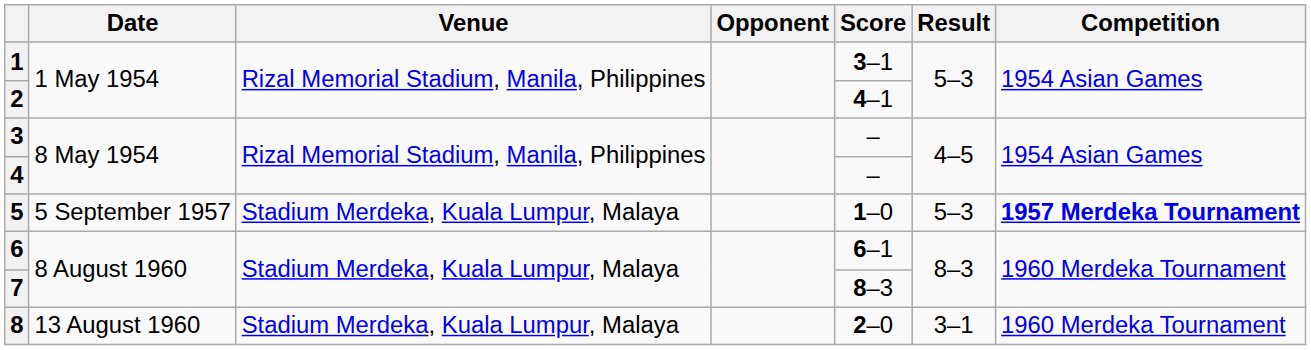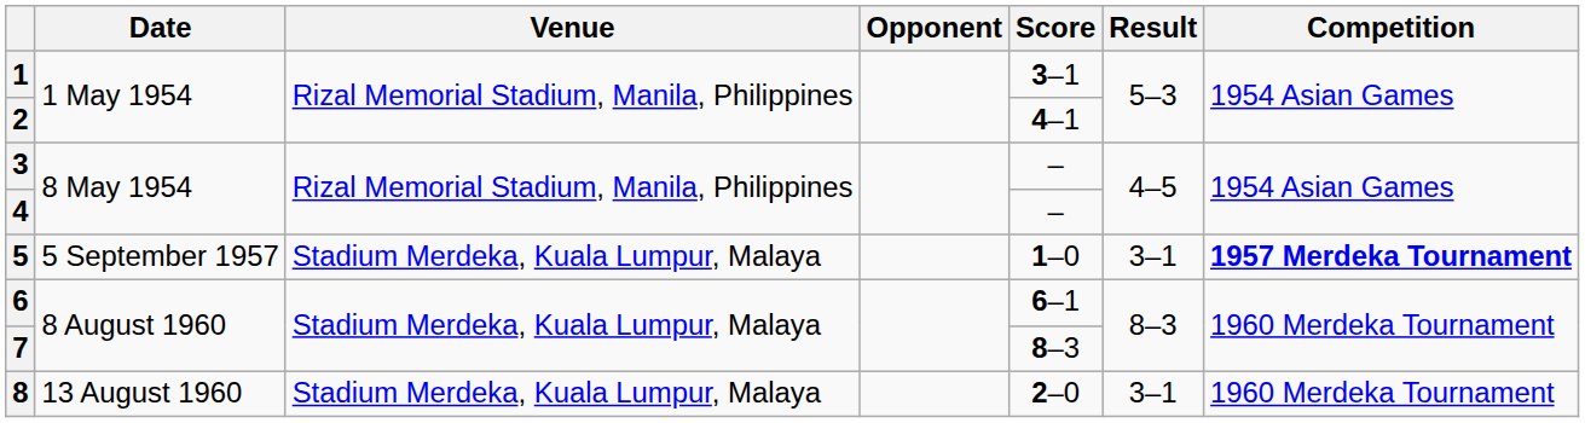5 | Result: 5–3 -> 3–1
